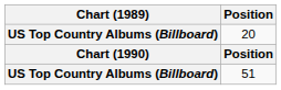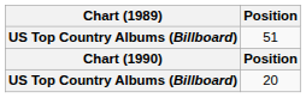rows swapped: 51 <-> 20
